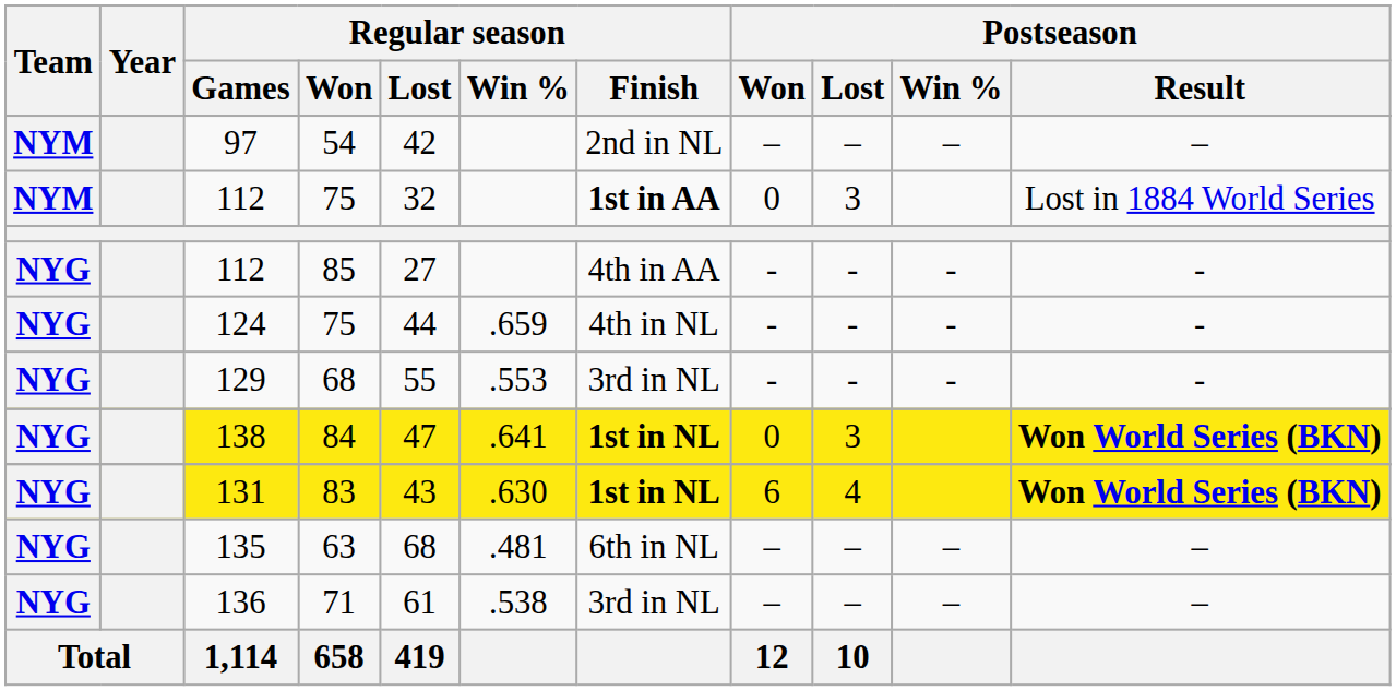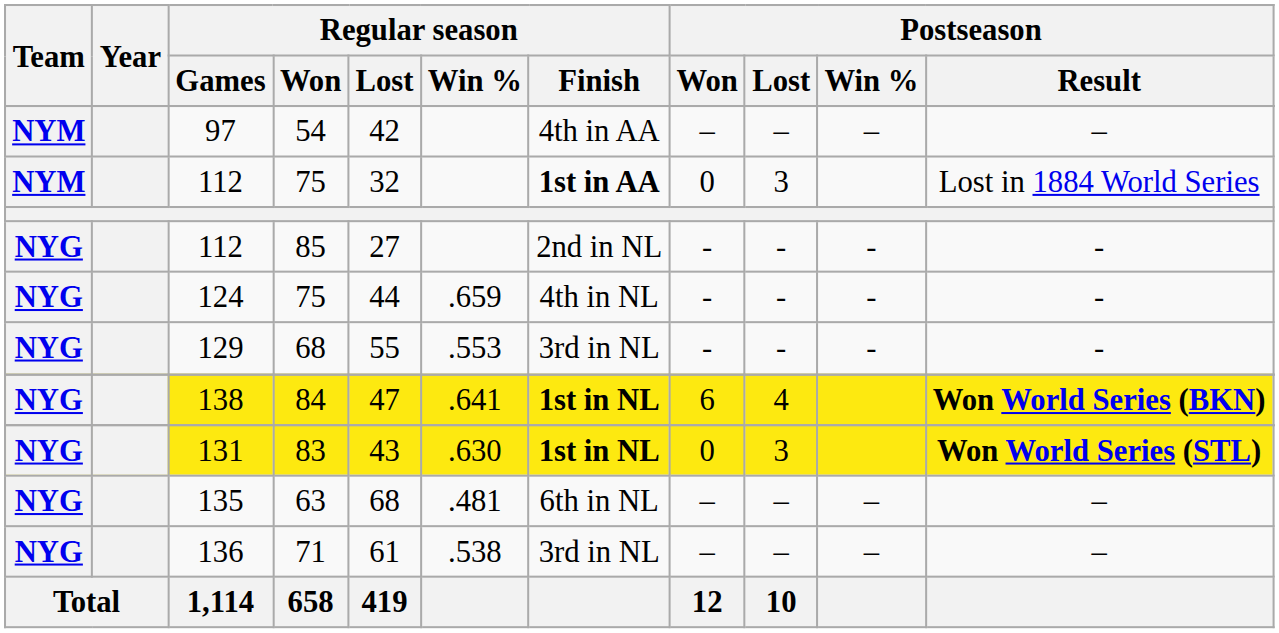97 | Regular season / Finish: 2nd in NL -> 4th in AA
112 / 85 | Regular season / Finish: 4th in AA -> 2nd in NL
138 | Postseason / Won: 0 -> 6
138 | Postseason / Lost: 3 -> 4
131 | Postseason / Won: 6 -> 0
131 | Postseason / Lost: 4 -> 3
131 | Postseason / Result: Won World Series (BKN) -> Won World Series (STL)
